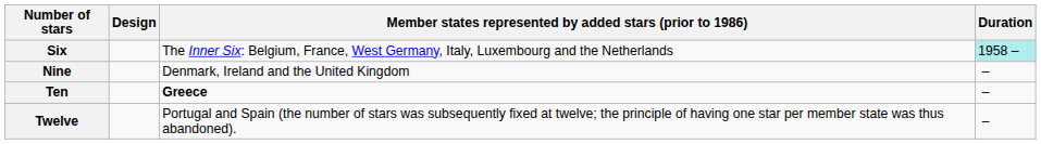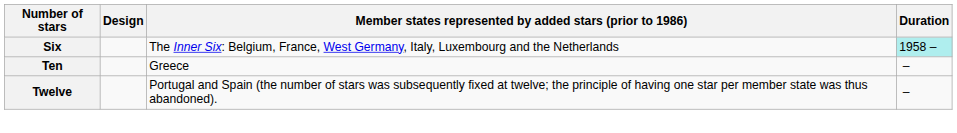- row: Nine | Denmark, Ireland and the United Kingdom | –
Ten | Member states represented by added stars (prior to 1986): bold -> normal
